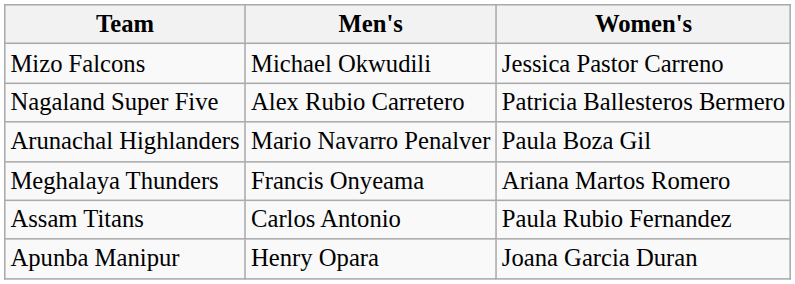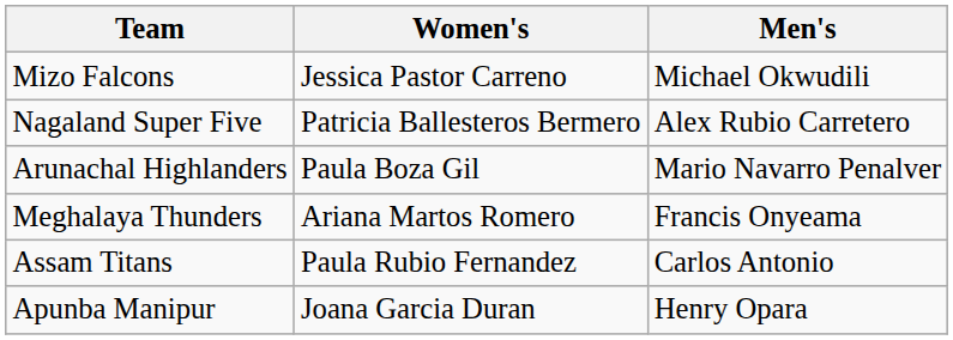columns swapped: Women's <-> Men's
